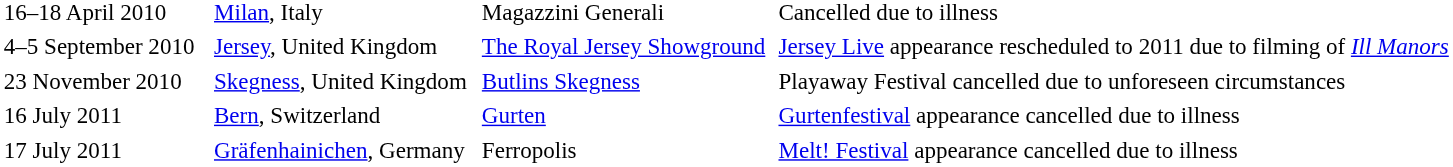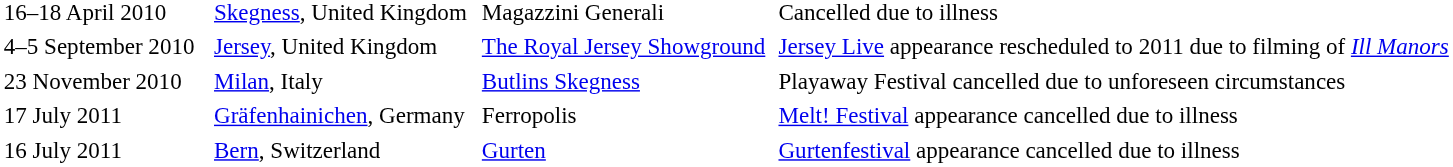16–18 April 2010 | column 2: Milan, Italy -> Skegness, United Kingdom
23 November 2010 | column 2: Skegness, United Kingdom -> Milan, Italy
rows swapped: 16 July 2011 <-> 17 July 2011
